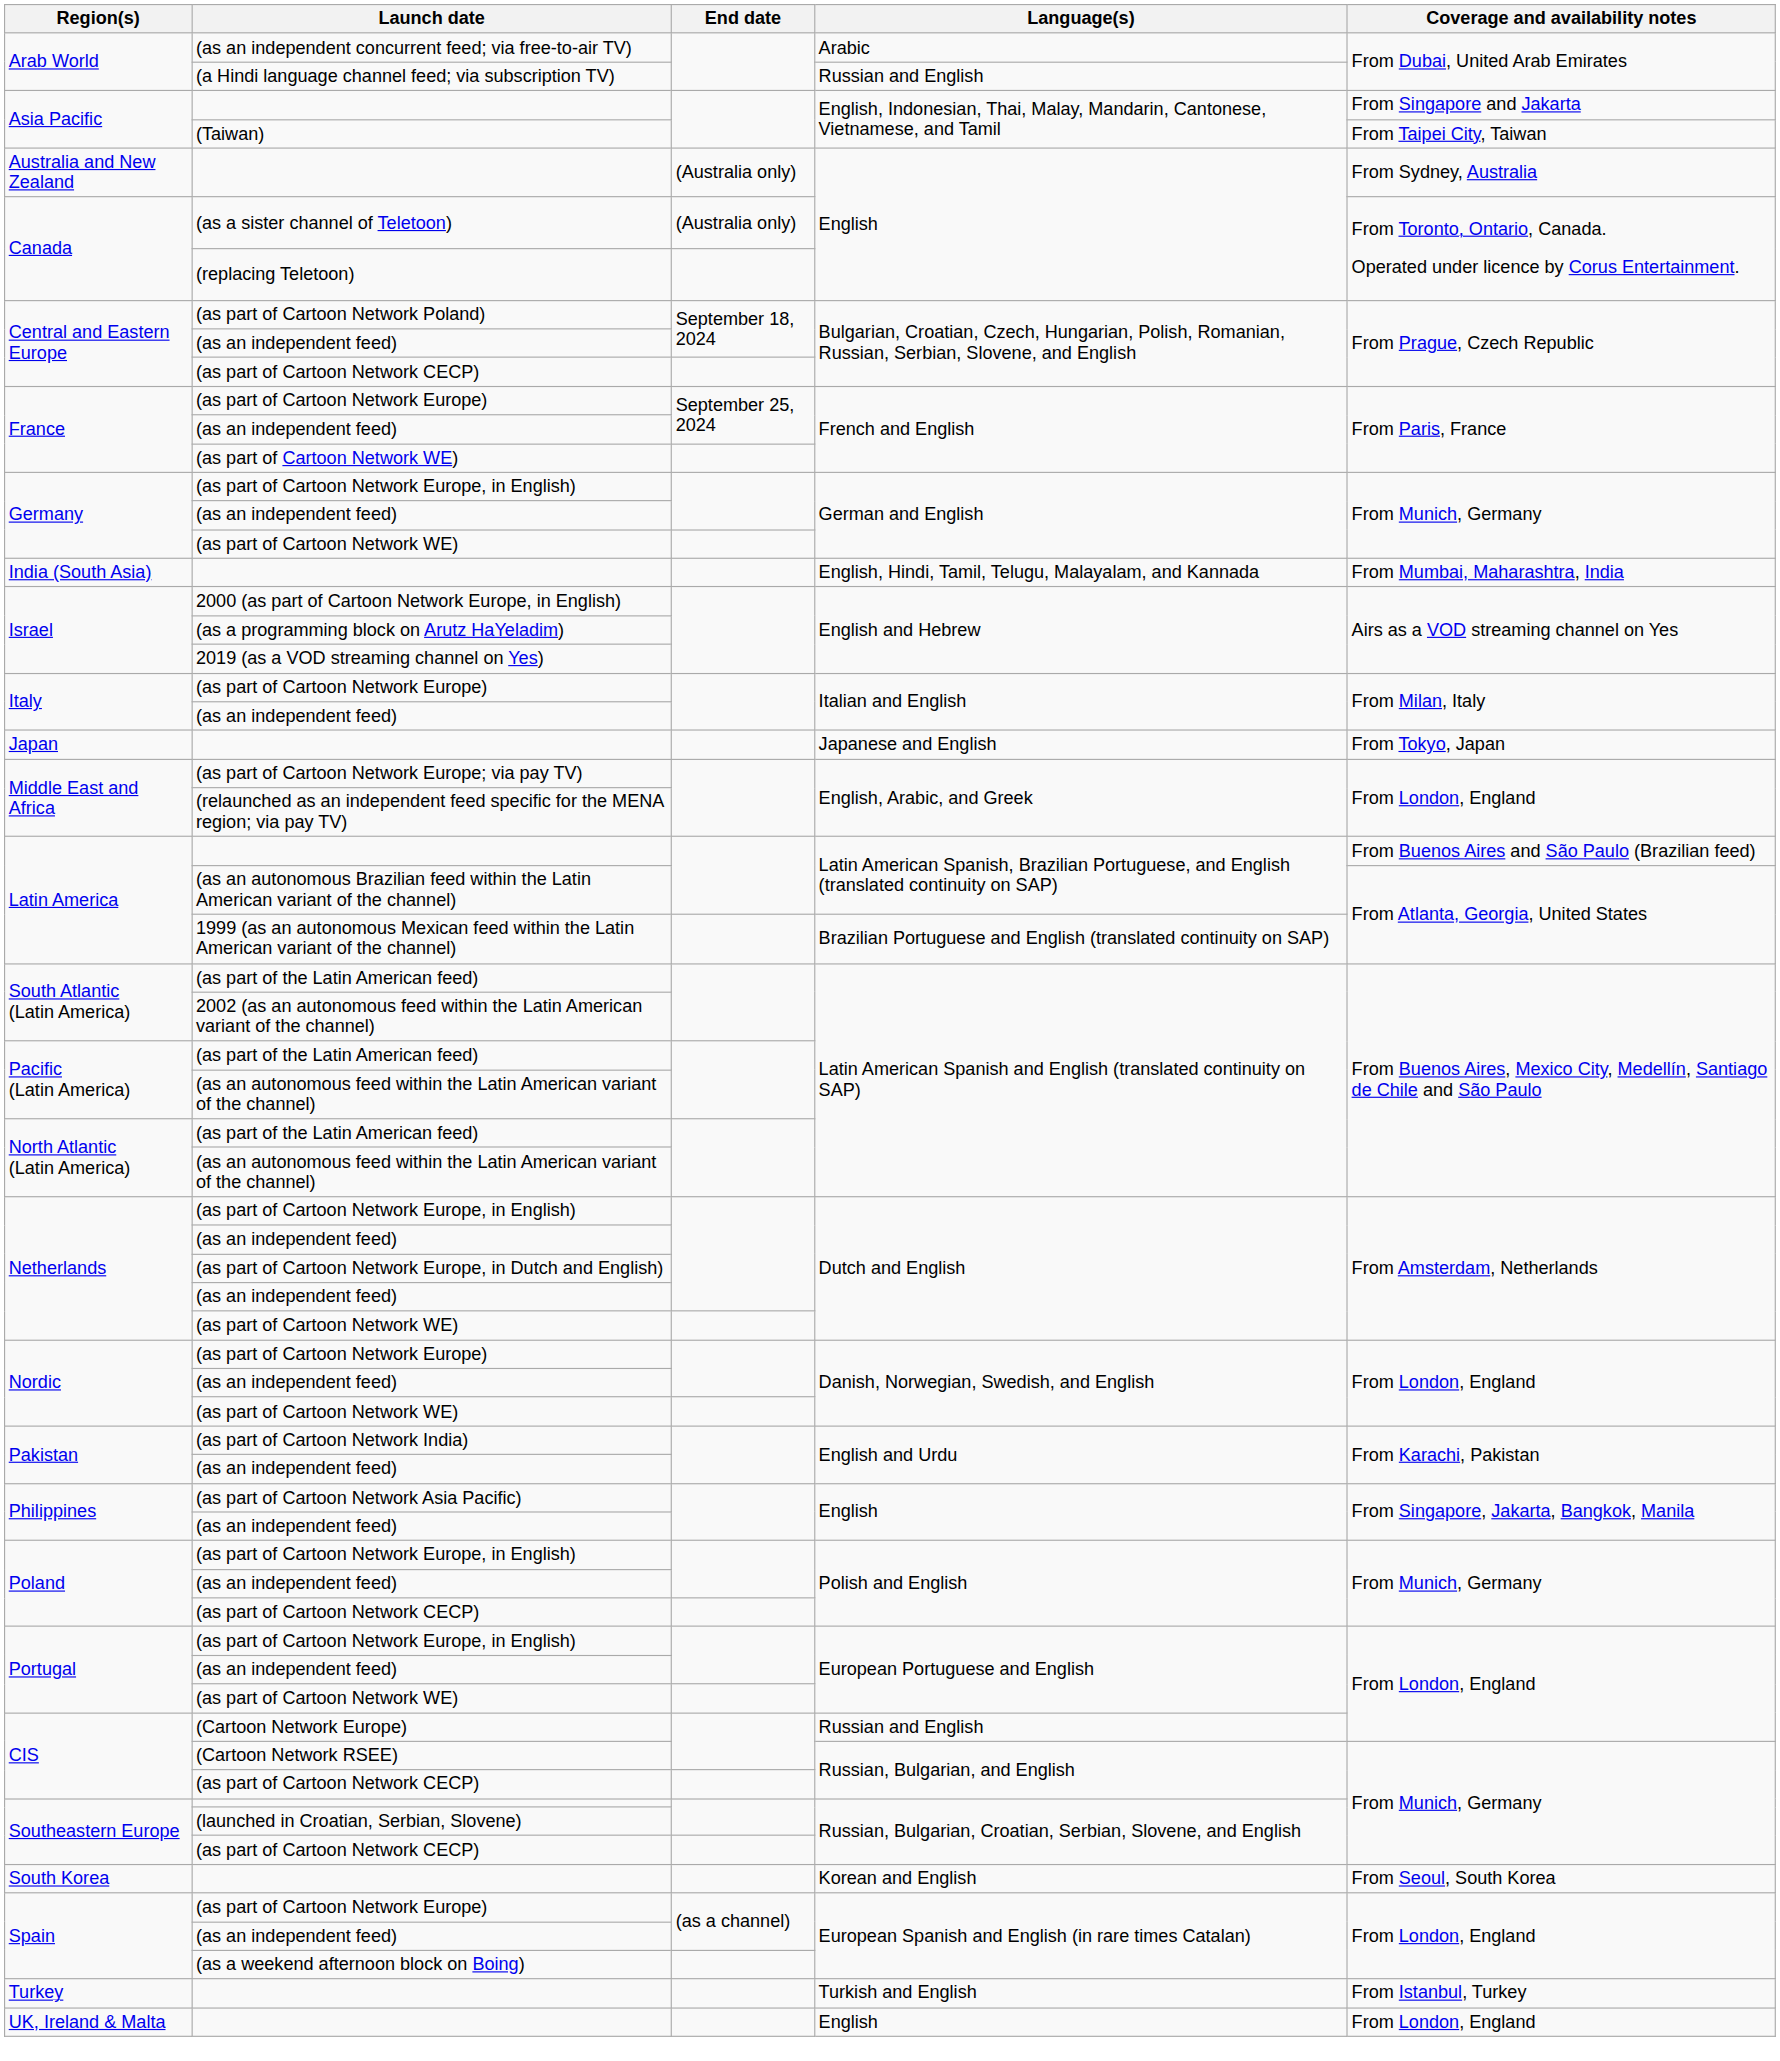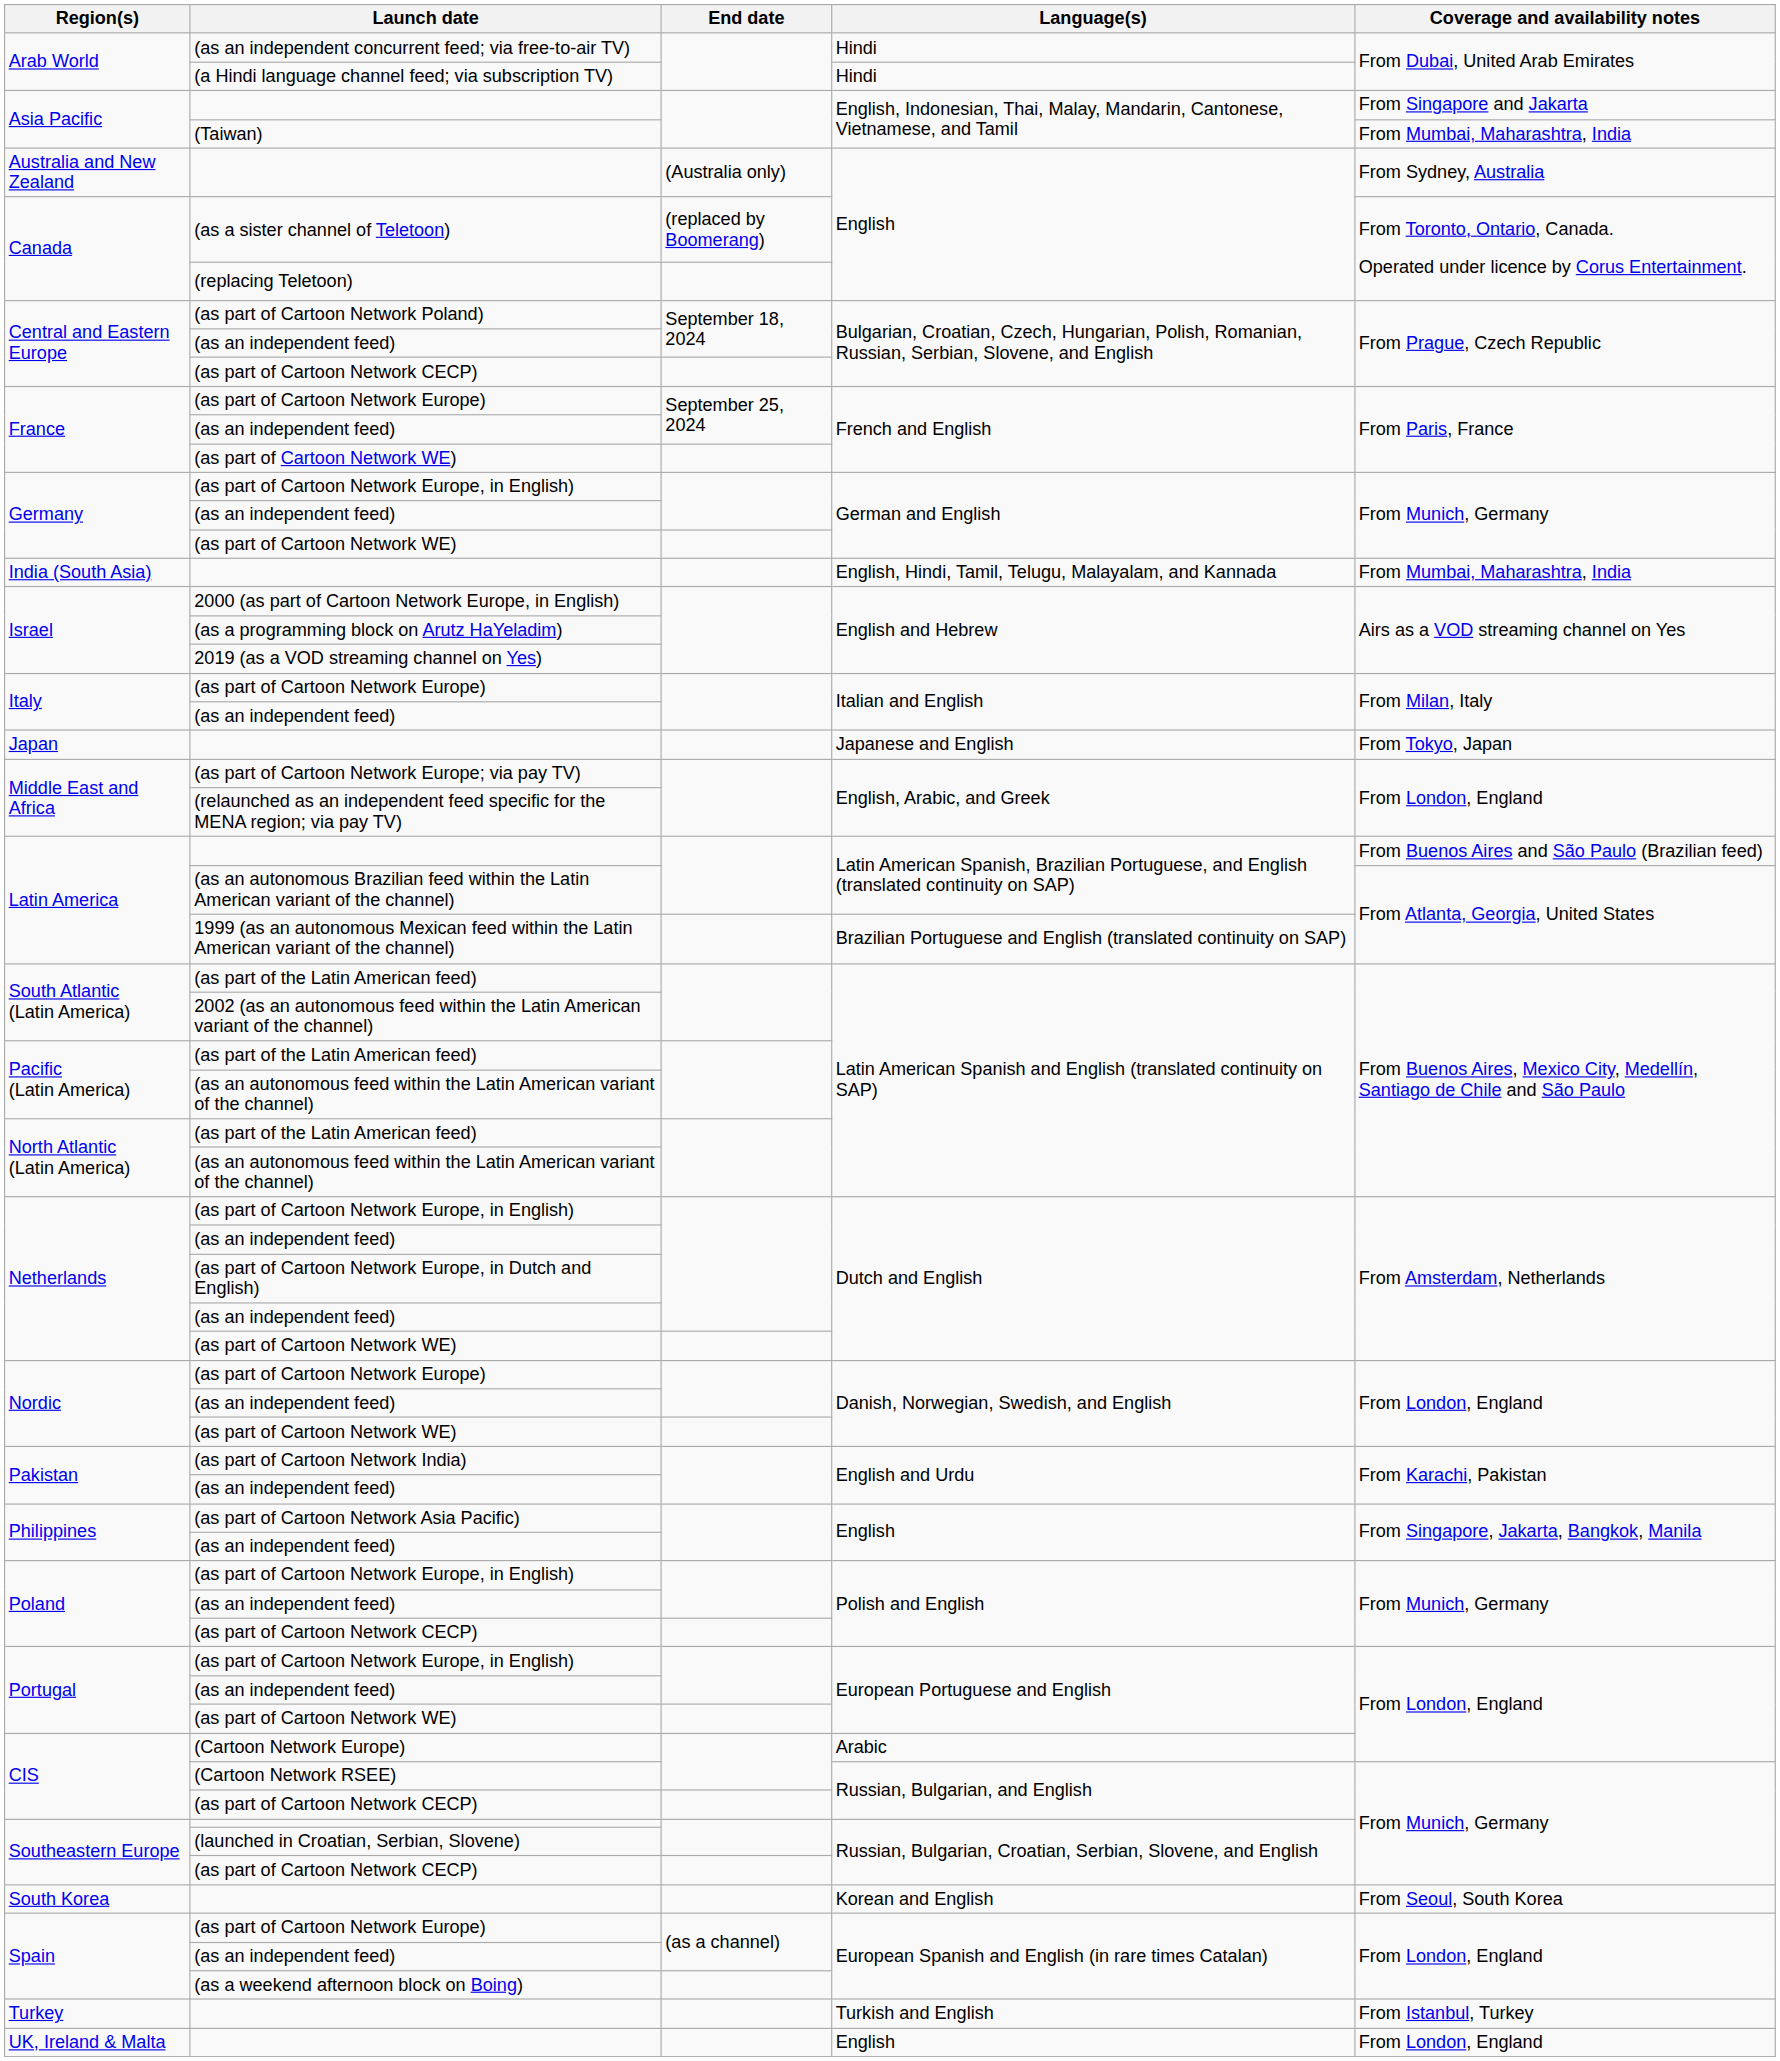(as an independent concurrent feed; via free-to-air TV) | Language(s): Arabic -> Hindi
(a Hindi language channel feed; via subscription TV) | Language(s): Russian and English -> Hindi
(Taiwan) | Coverage and availability notes: From Taipei City, Taiwan -> From Mumbai, Maharashtra, India
(as a sister channel of Teletoon) | End date: (Australia only) -> (replaced by Boomerang)
(Cartoon Network Europe) | Language(s): Russian and English -> Arabic
